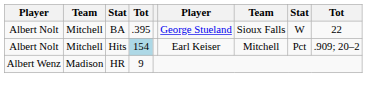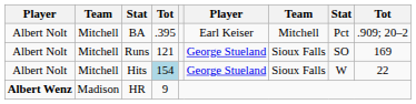BA | column 6: George Stueland -> Earl Keiser
BA | column 7: Sioux Falls -> Mitchell
BA | column 8: W -> Pct
BA | column 9: 22 -> .909; 20–2
+ row: Albert Nolt | Mitchell | Runs | 121 | George Stueland | Sioux Falls | SO | 169
Hits | column 6: Earl Keiser -> George Stueland
Hits | column 7: Mitchell -> Sioux Falls
Hits | column 8: Pct -> W
Hits | column 9: .909; 20–2 -> 22
HR | column 1: normal -> bold
